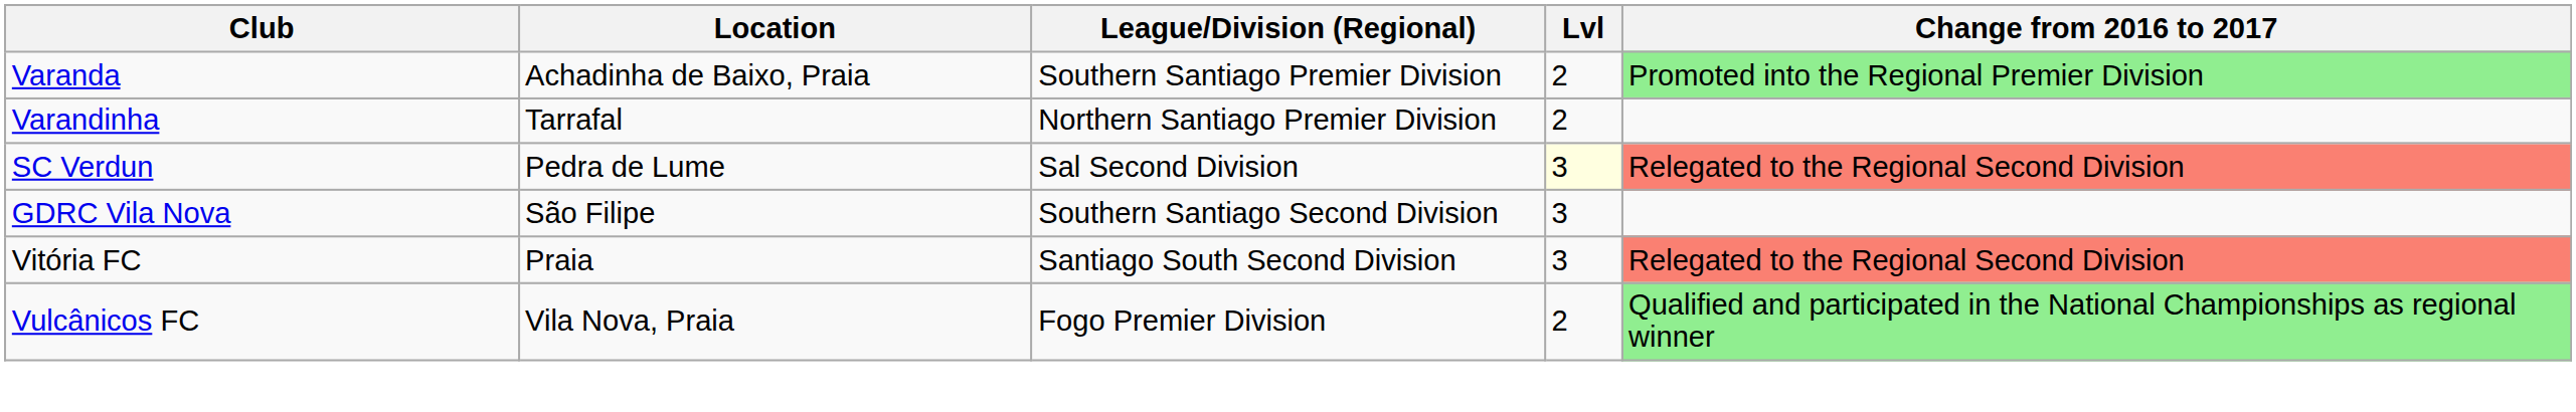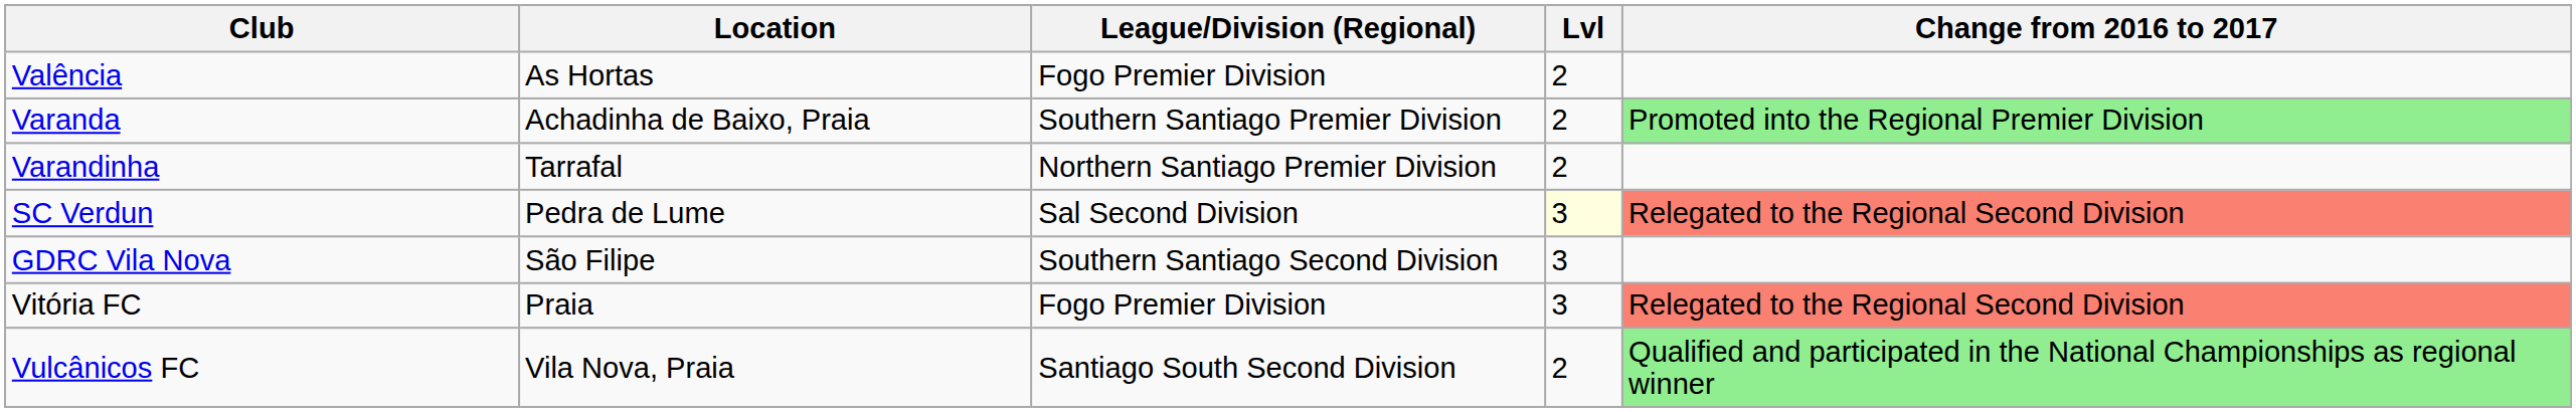+ row: Valência | As Hortas | Fogo Premier Division | 2
Vitória FC | League/Division (Regional): Santiago South Second Division -> Fogo Premier Division
Vulcânicos FC | League/Division (Regional): Fogo Premier Division -> Santiago South Second Division
